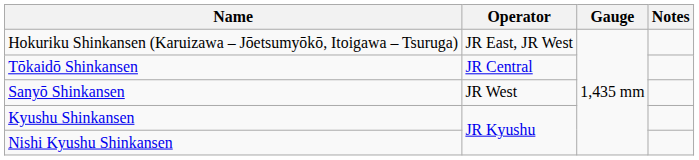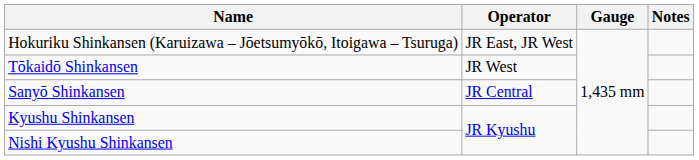Tōkaidō Shinkansen | Operator: JR Central -> JR West
Sanyō Shinkansen | Operator: JR West -> JR Central
